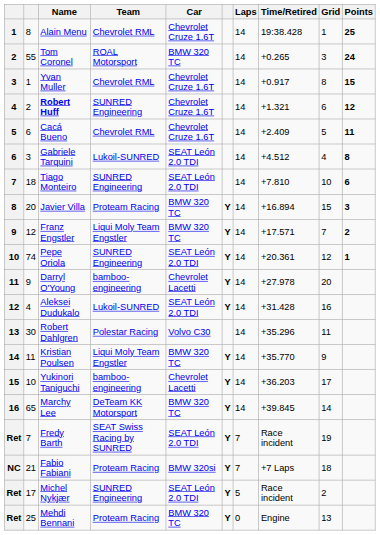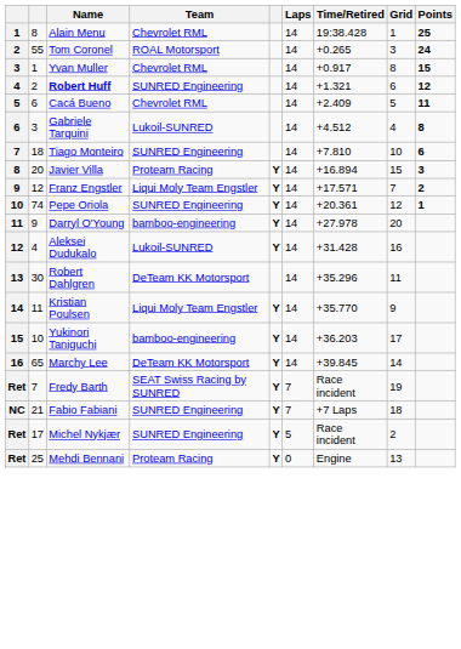- column: Car | Chevrolet Cruze 1.6T | BMW 320 TC | Chevrolet Cruze 1.6T | Chevrolet Cruze 1.6T | Chevrolet Cruze 1.6T | SEAT León 2.0 TDI | SEAT León 2.0 TDI | BMW 320 TC | BMW 320 TC | SEAT León 2.0 TDI | Chevrolet Lacetti | SEAT León 2.0 TDI | Volvo C30 | BMW 320 TC | Chevrolet Lacetti | BMW 320 TC | SEAT León 2.0 TDI | BMW 320si | SEAT León 2.0 TDI | BMW 320 TC
Robert Dahlgren | Team: Polestar Racing -> DeTeam KK Motorsport
Fabio Fabiani | Team: Proteam Racing -> SUNRED Engineering
